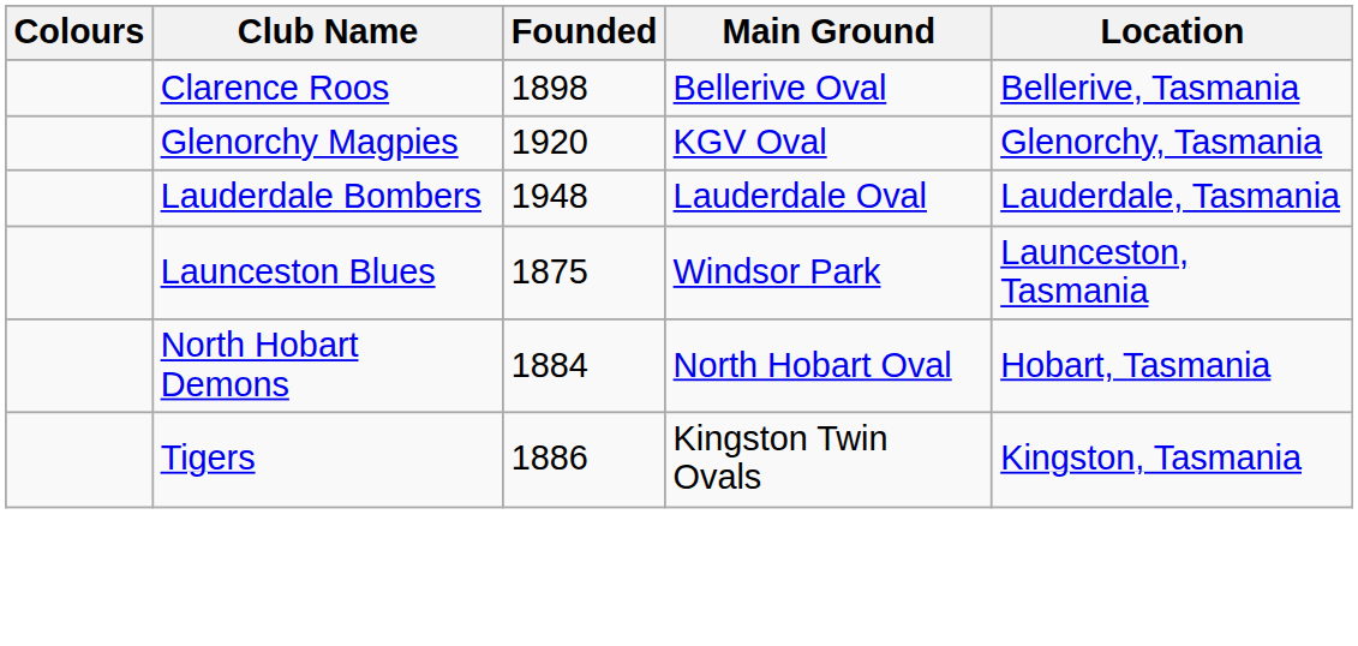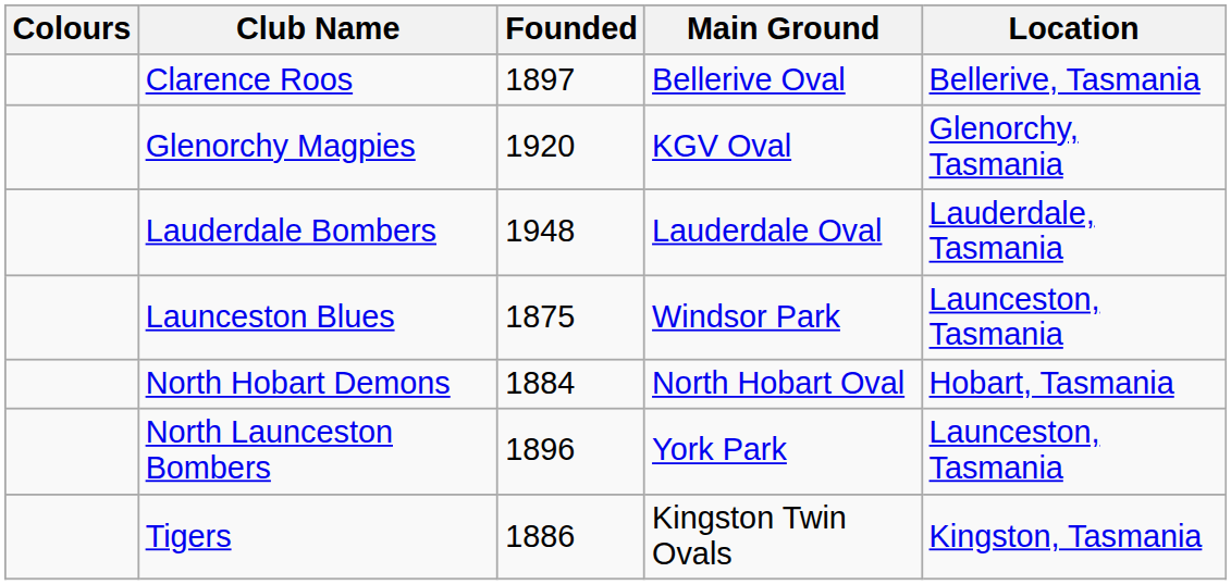Clarence Roos | Founded: 1898 -> 1897
+ row: North Launceston Bombers | 1896 | York Park | Launceston, Tasmania
